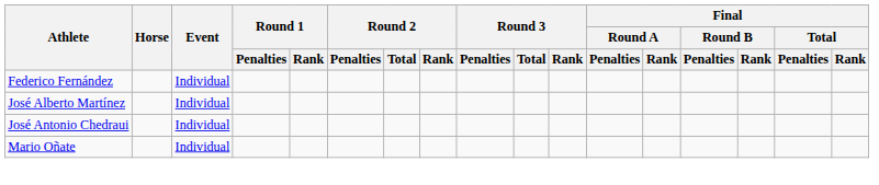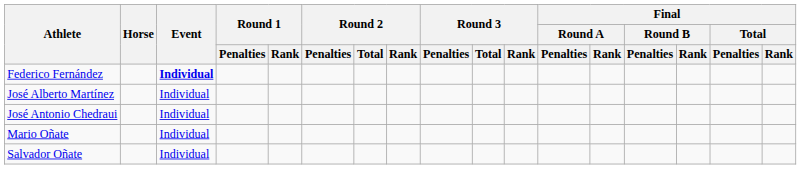Federico Fernández | Event: normal -> bold
+ row: Salvador Oñate | Individual
